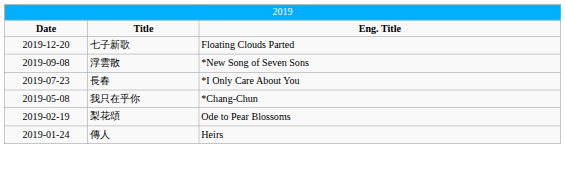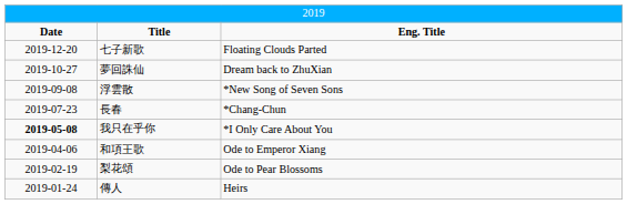+ row: 2019-10-27 | 夢回誅仙 | Dream back to ZhuXian
長春 | column 3: *I Only Care About You -> *Chang-Chun
我只在乎你 | column 1: normal -> bold
我只在乎你 | column 3: *Chang-Chun -> *I Only Care About You
+ row: 2019-04-06 | 和項王歌 | Ode to Emperor Xiang
